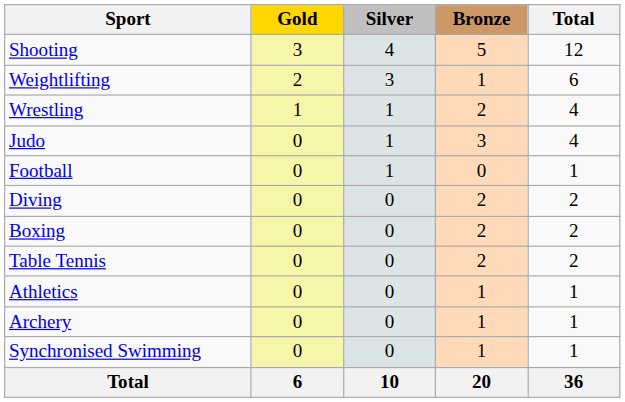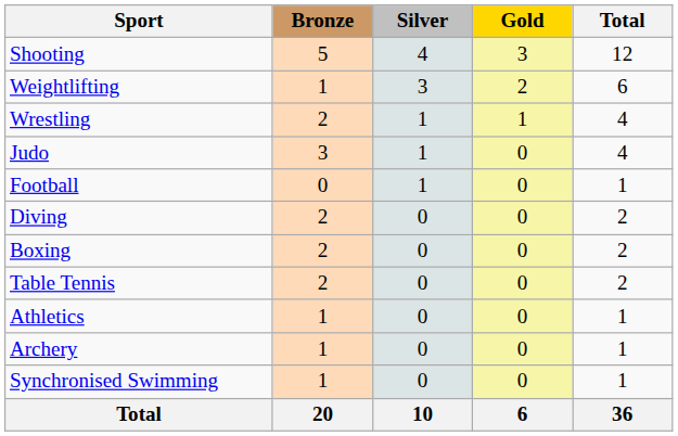columns swapped: Gold <-> Bronze
